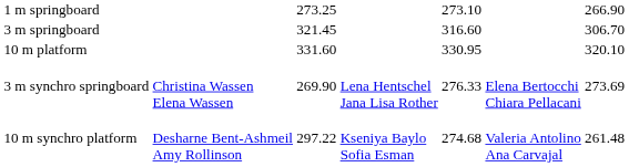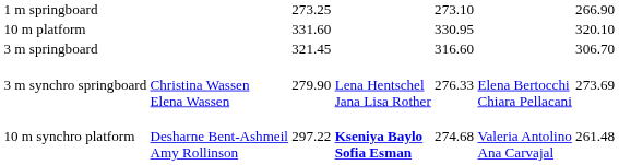rows swapped: 3 m springboard <-> 10 m platform
3 m synchro springboard | column 3: 269.90 -> 279.90
10 m synchro platform | column 4: normal -> bold
